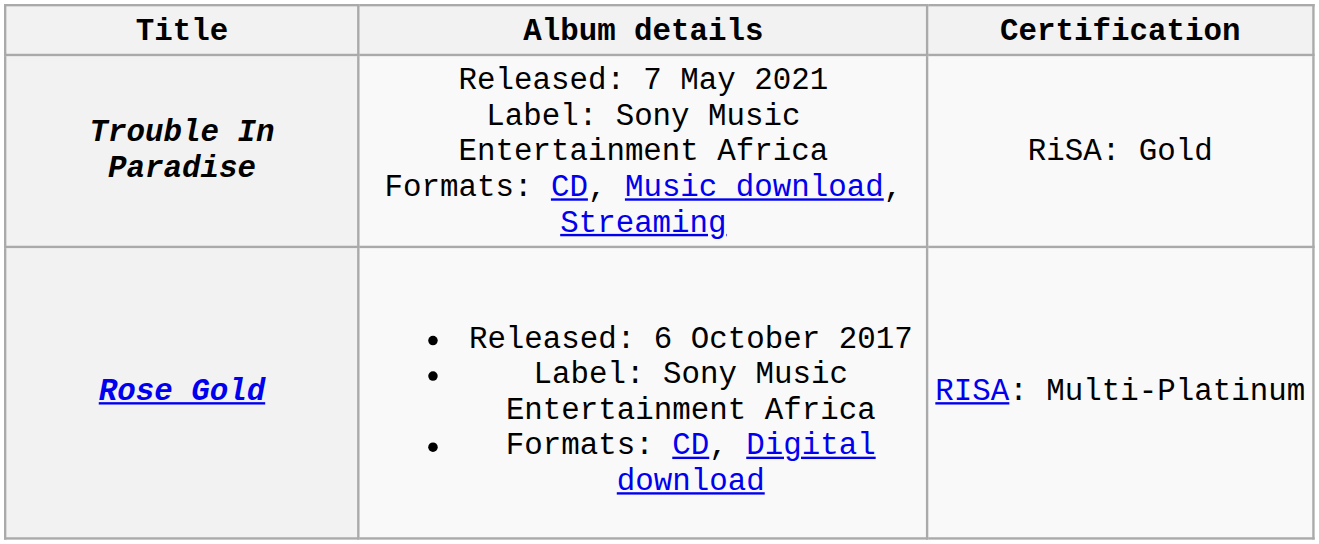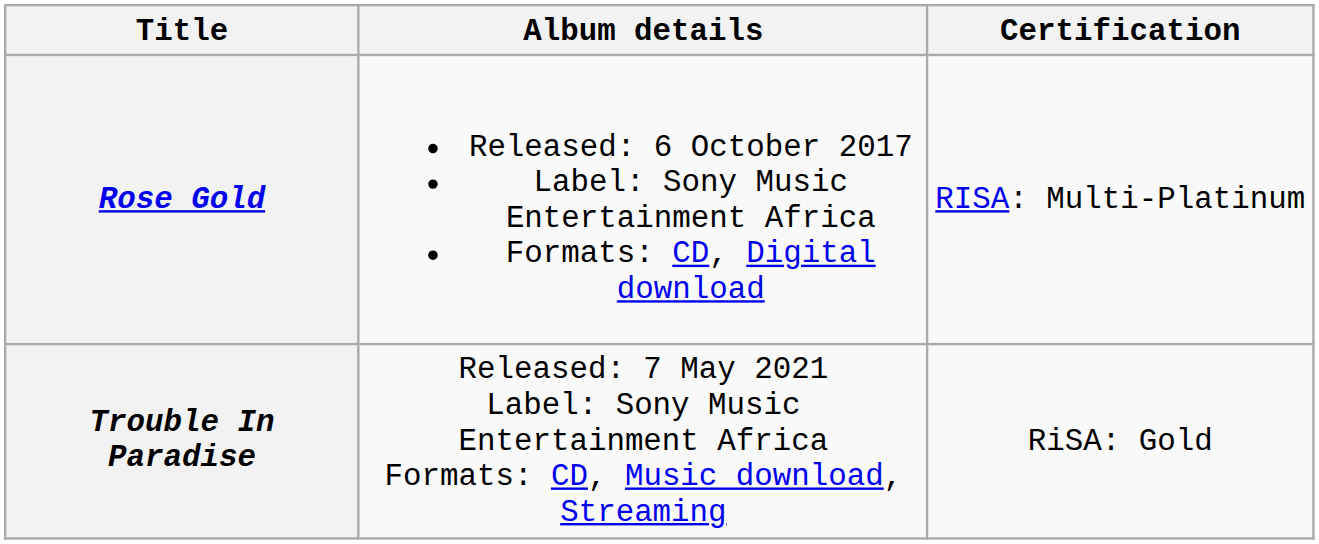rows swapped: Rose Gold <-> Trouble In Paradise
